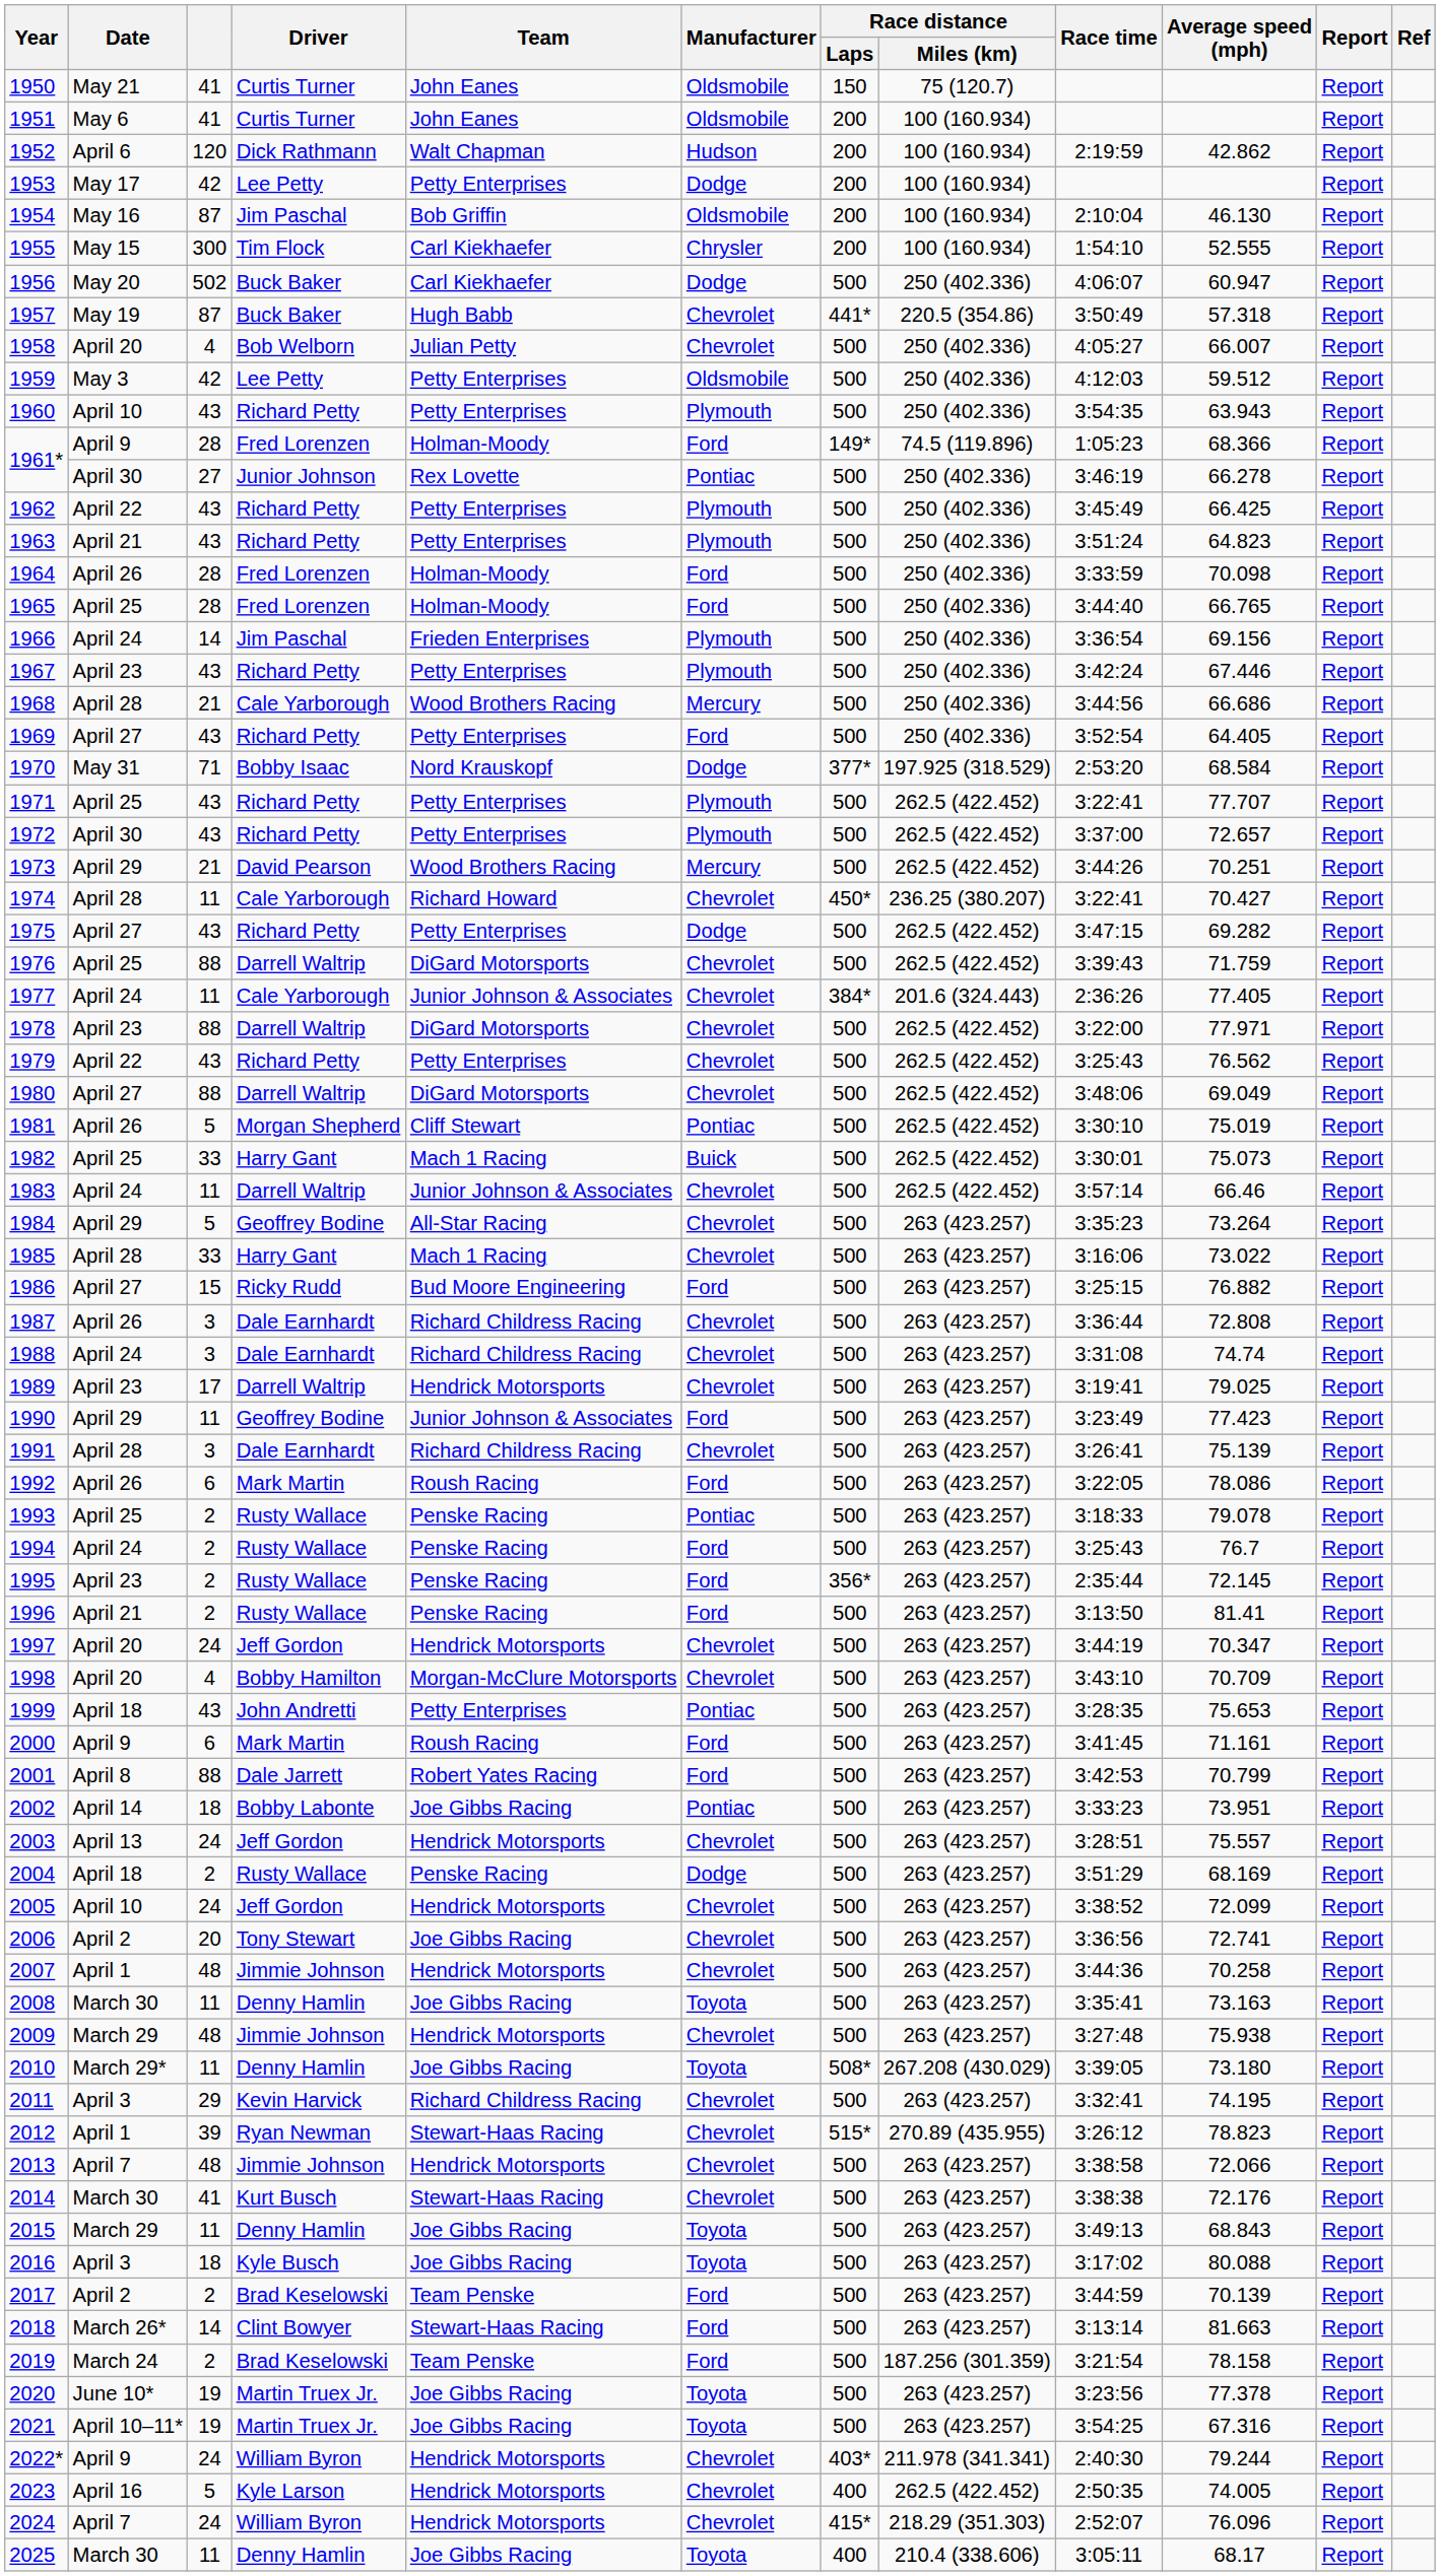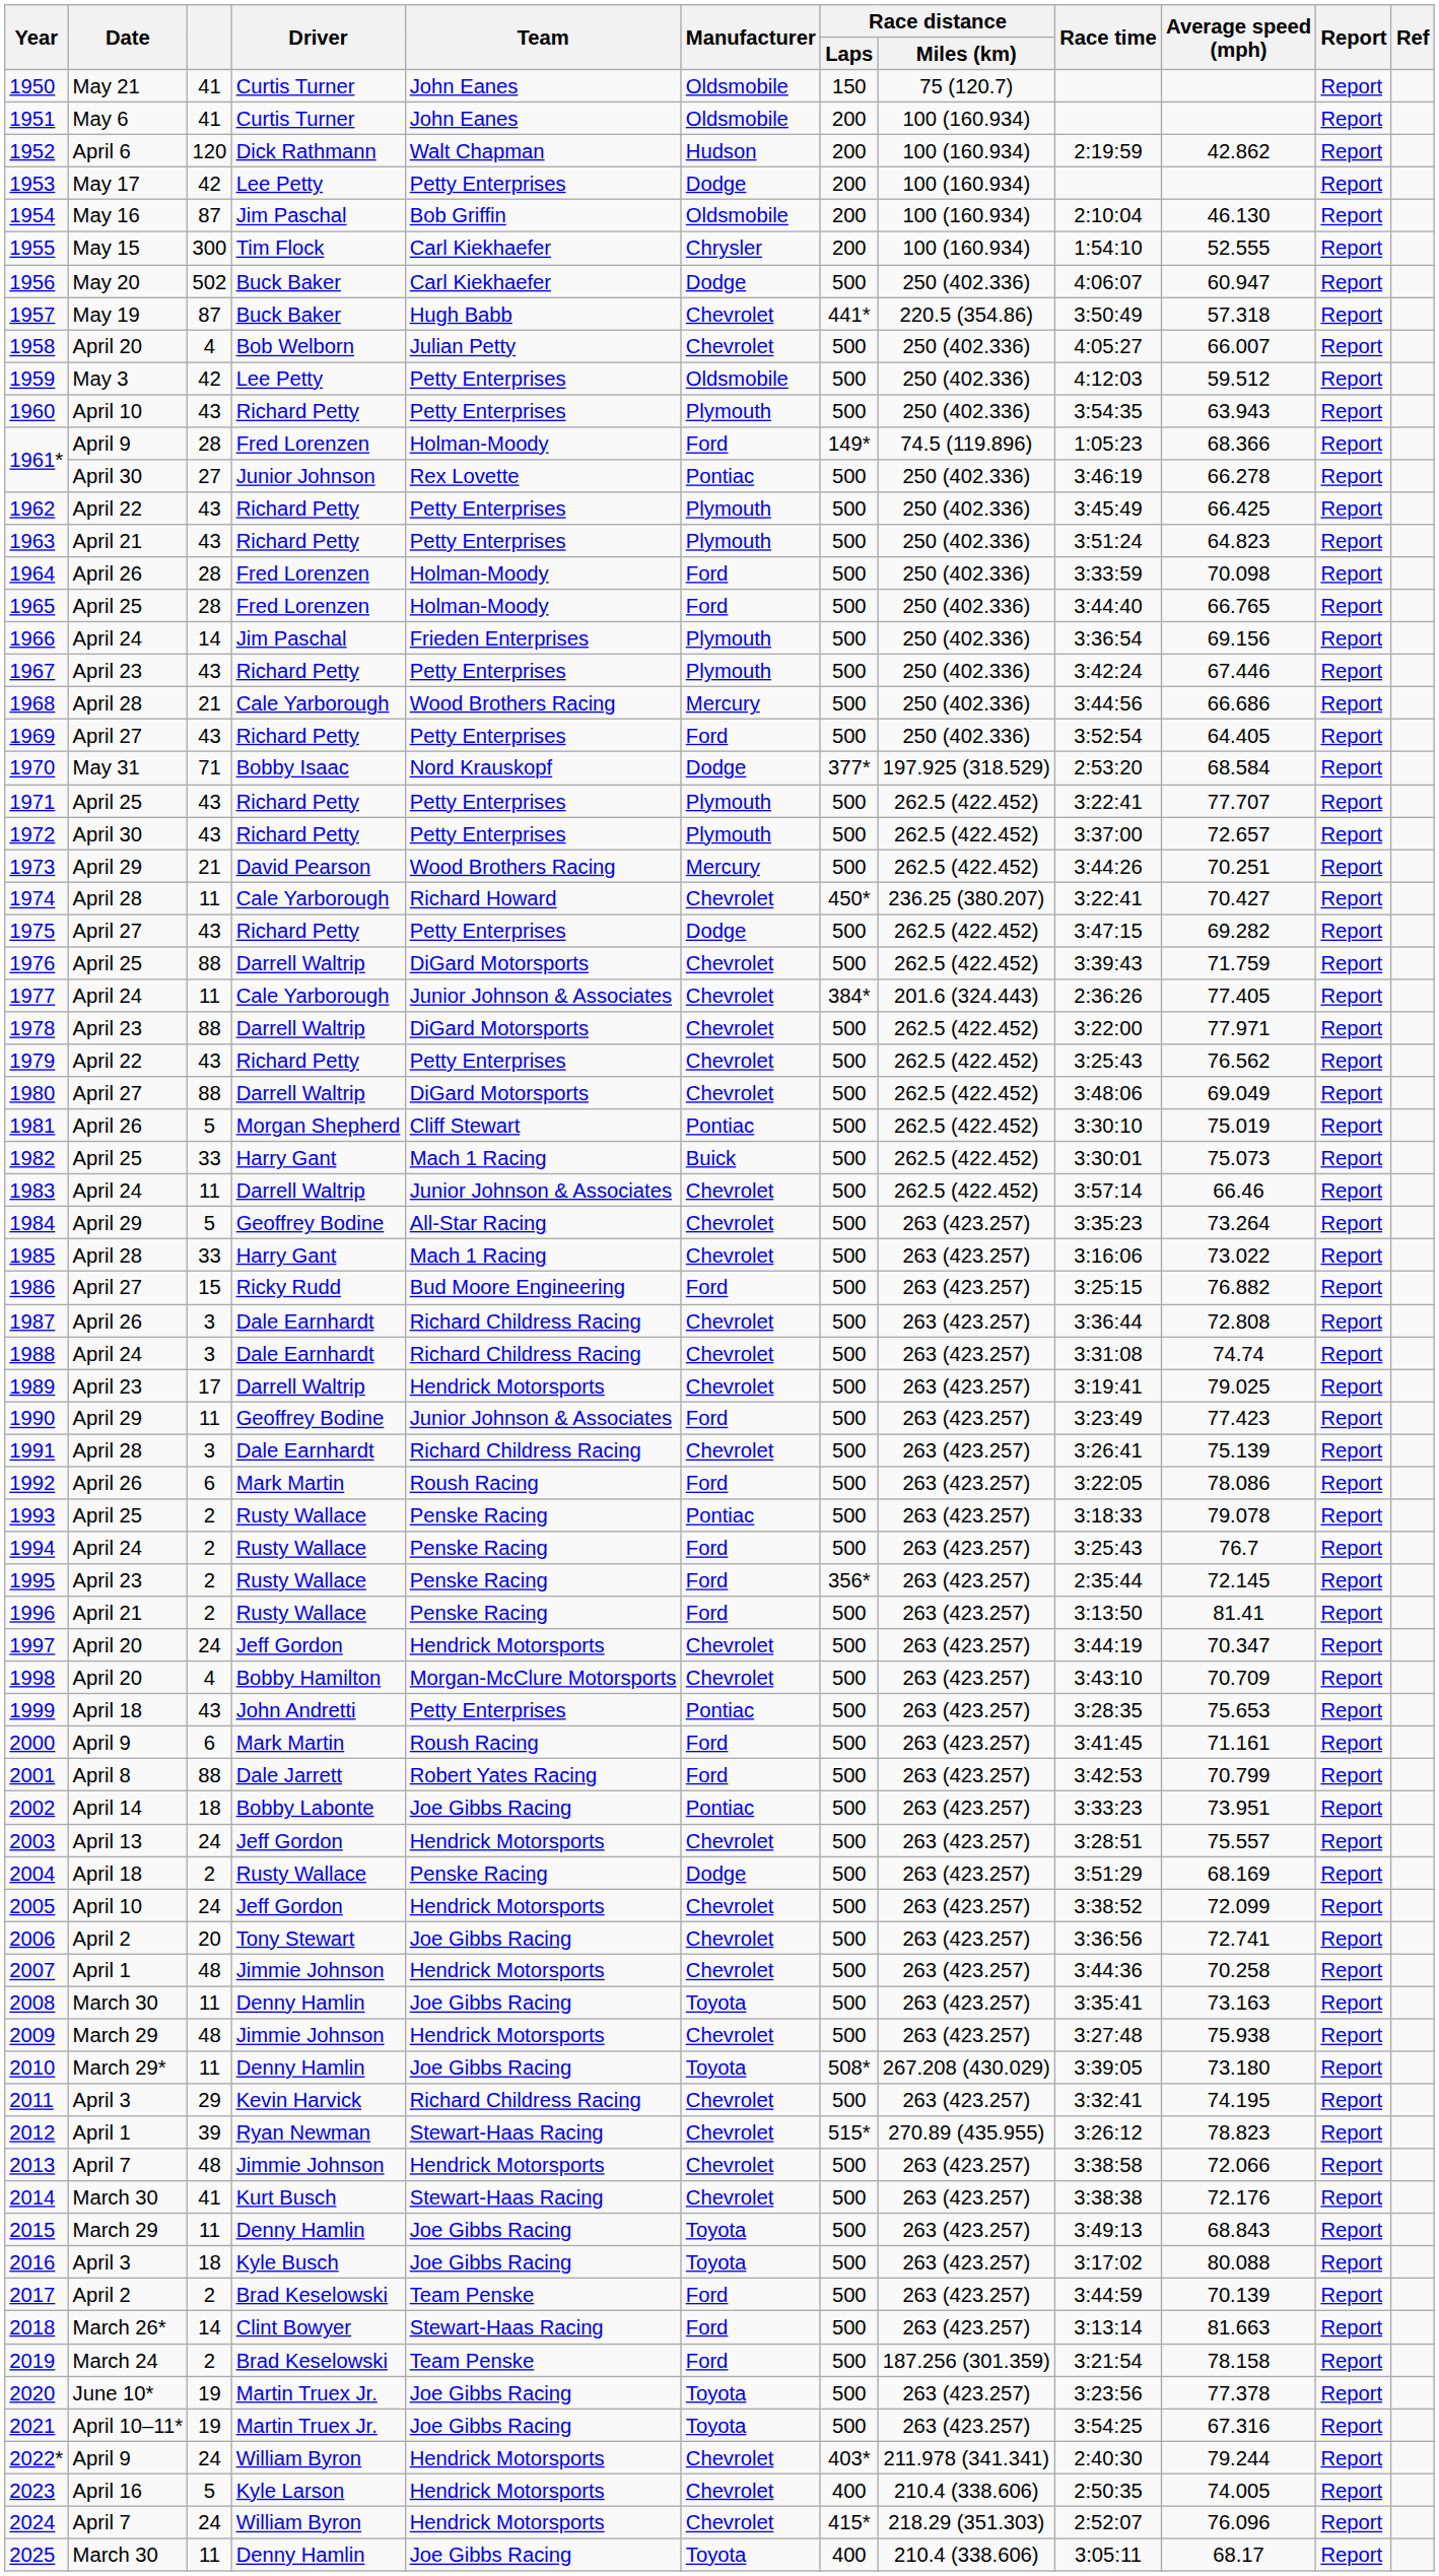2023 | Race distance / Miles (km): 262.5 (422.452) -> 210.4 (338.606)
